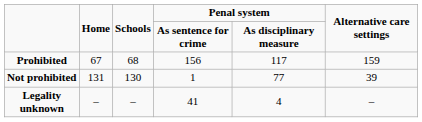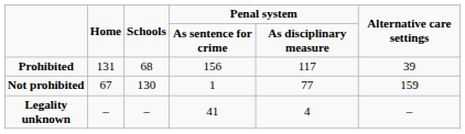Prohibited | Home: 67 -> 131
Prohibited | Alternative care settings: 159 -> 39
Not prohibited | Home: 131 -> 67
Not prohibited | Alternative care settings: 39 -> 159
